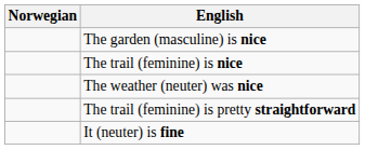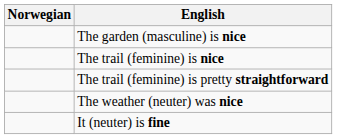rows swapped: The weather (neuter) was nice <-> The trail (feminine) is pretty straightforward
